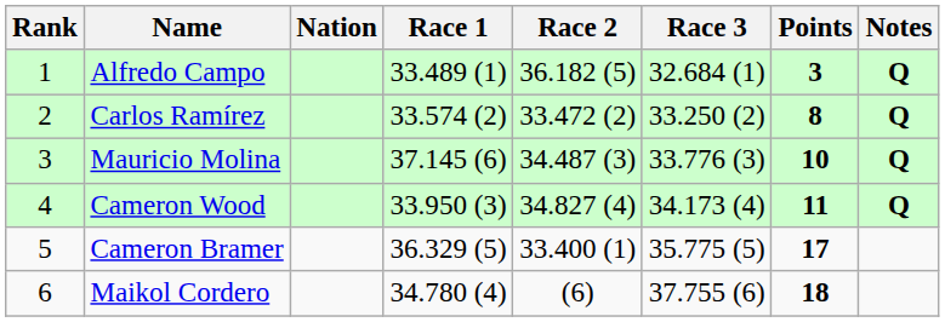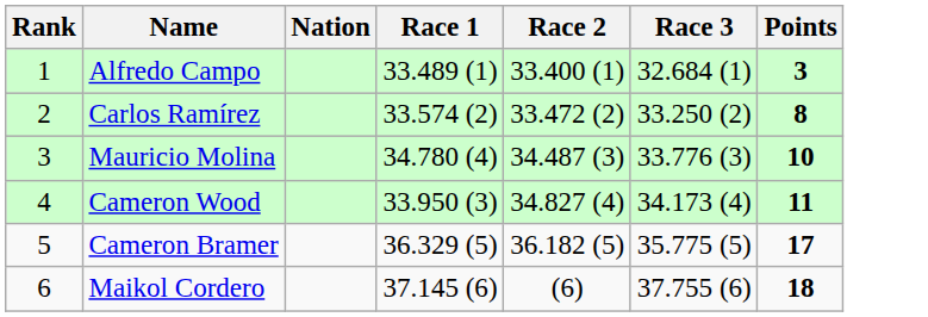- column: Notes | Q | Q | Q | Q
Alfredo Campo | Race 2: 36.182 (5) -> 33.400 (1)
Mauricio Molina | Race 1: 37.145 (6) -> 34.780 (4)
Cameron Bramer | Race 2: 33.400 (1) -> 36.182 (5)
Maikol Cordero | Race 1: 34.780 (4) -> 37.145 (6)
